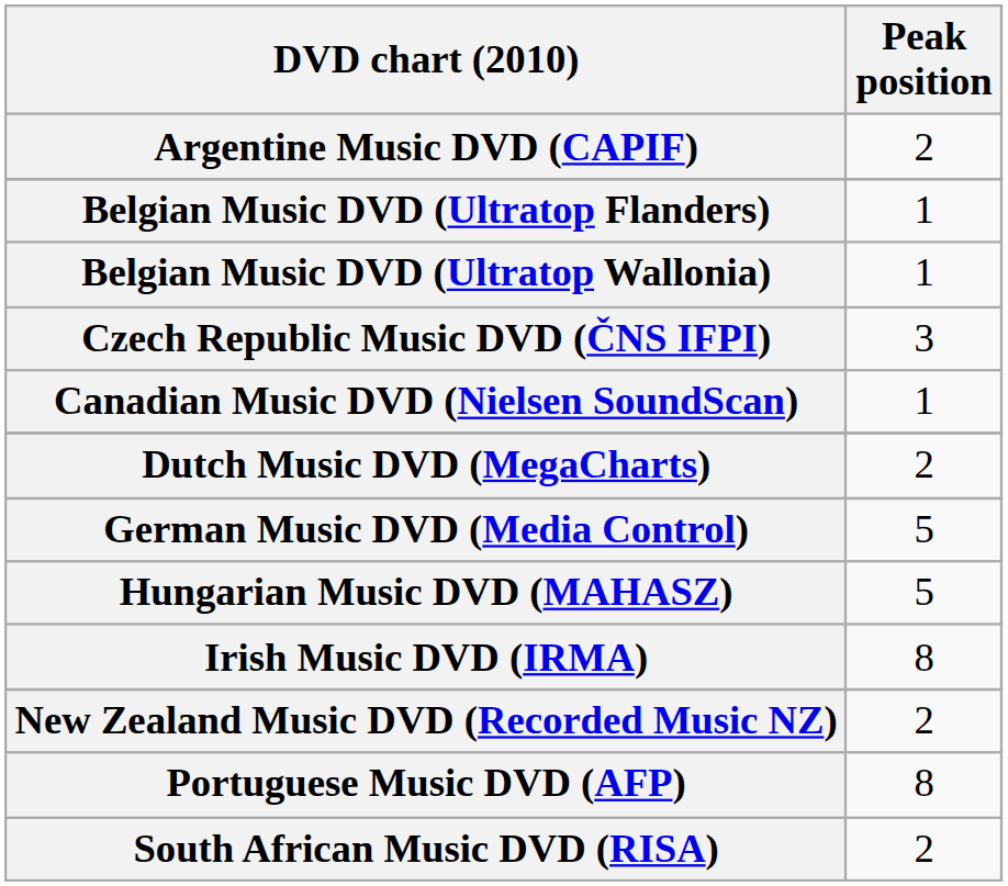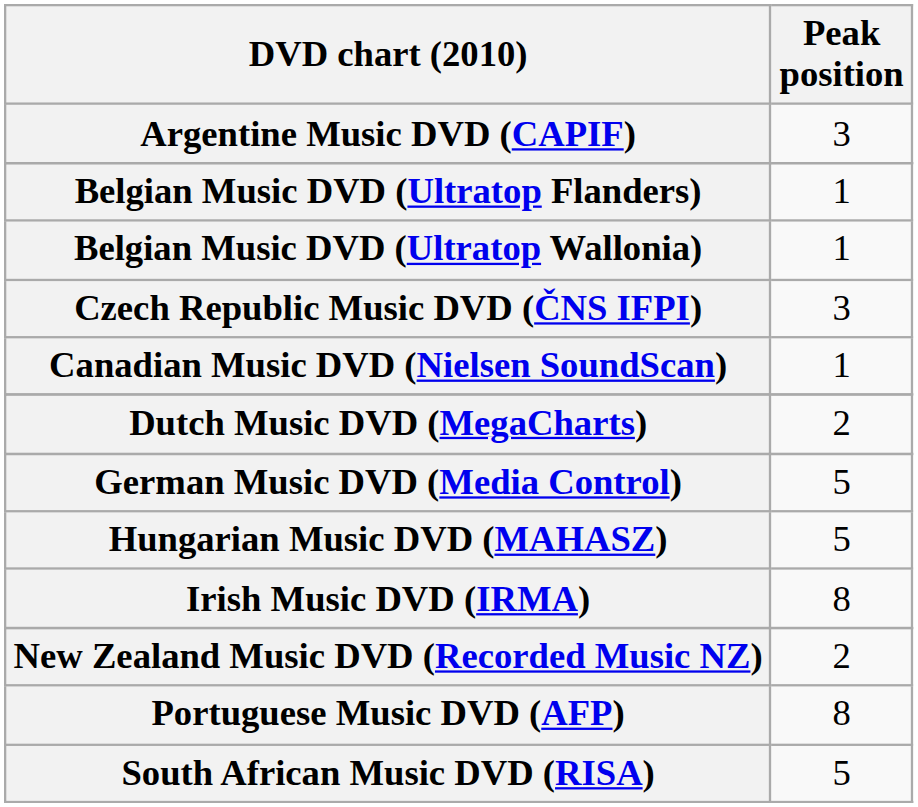Argentine Music DVD (CAPIF) | Peak position: 2 -> 3
South African Music DVD (RISA) | Peak position: 2 -> 5
